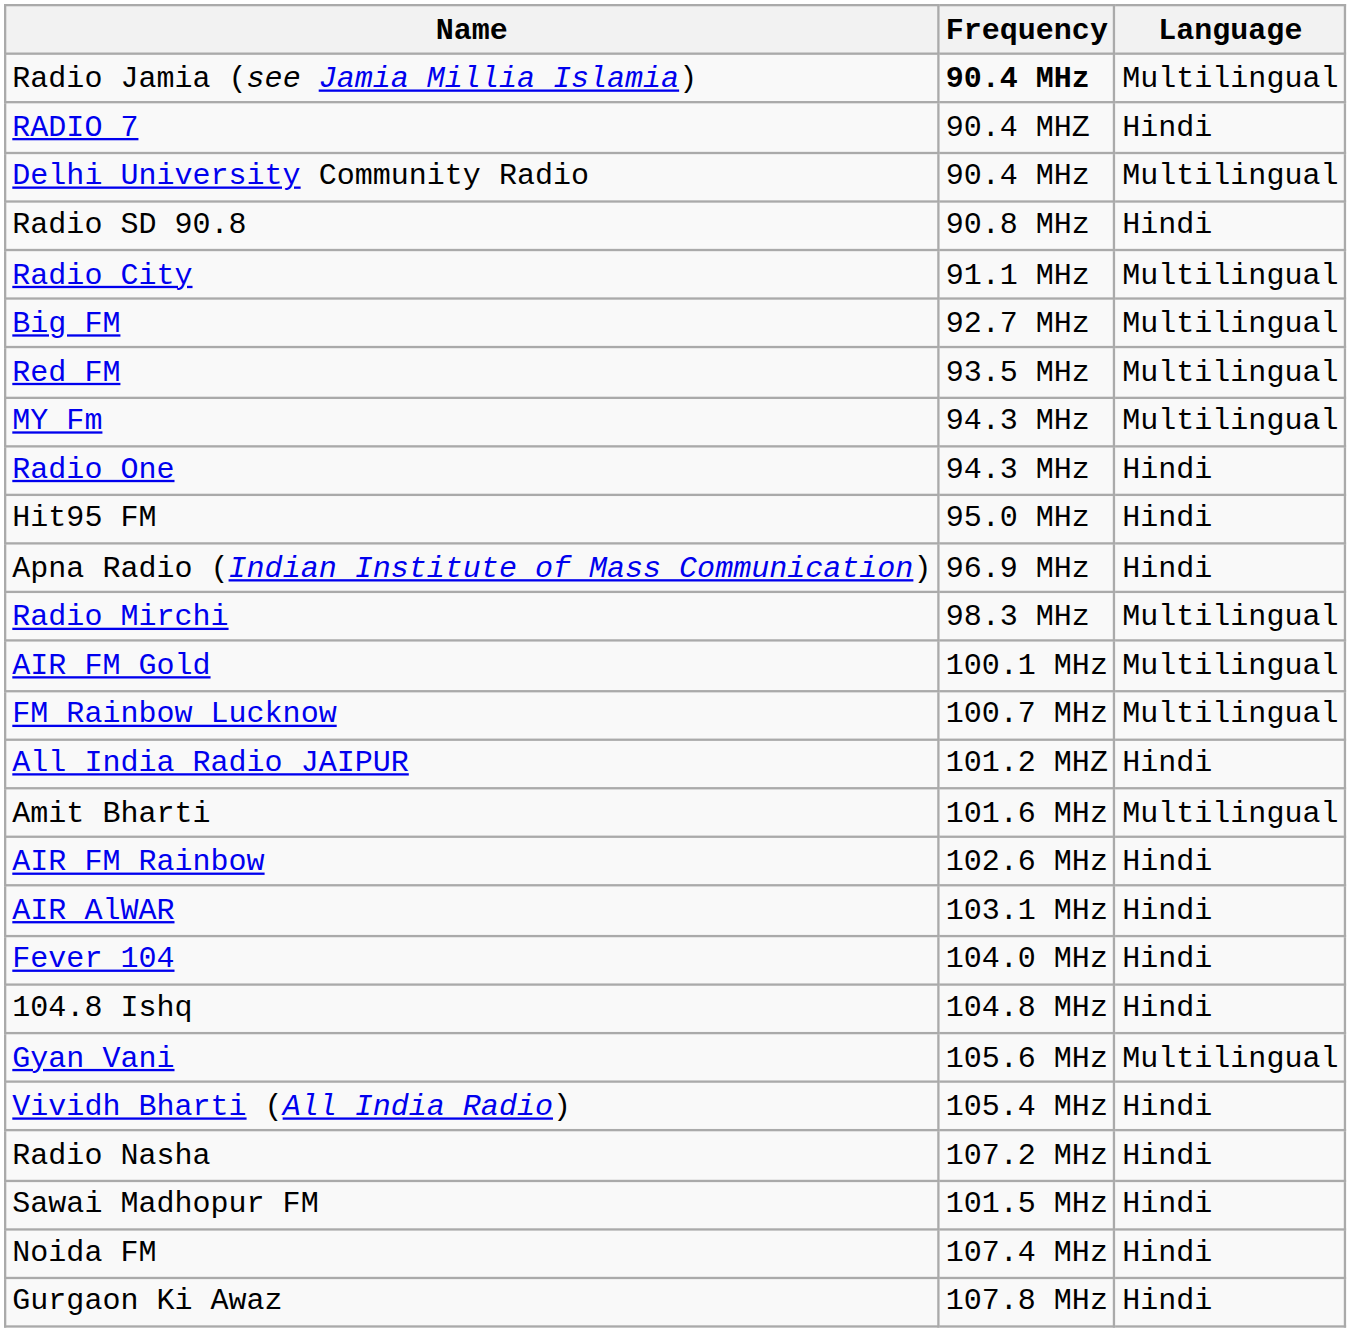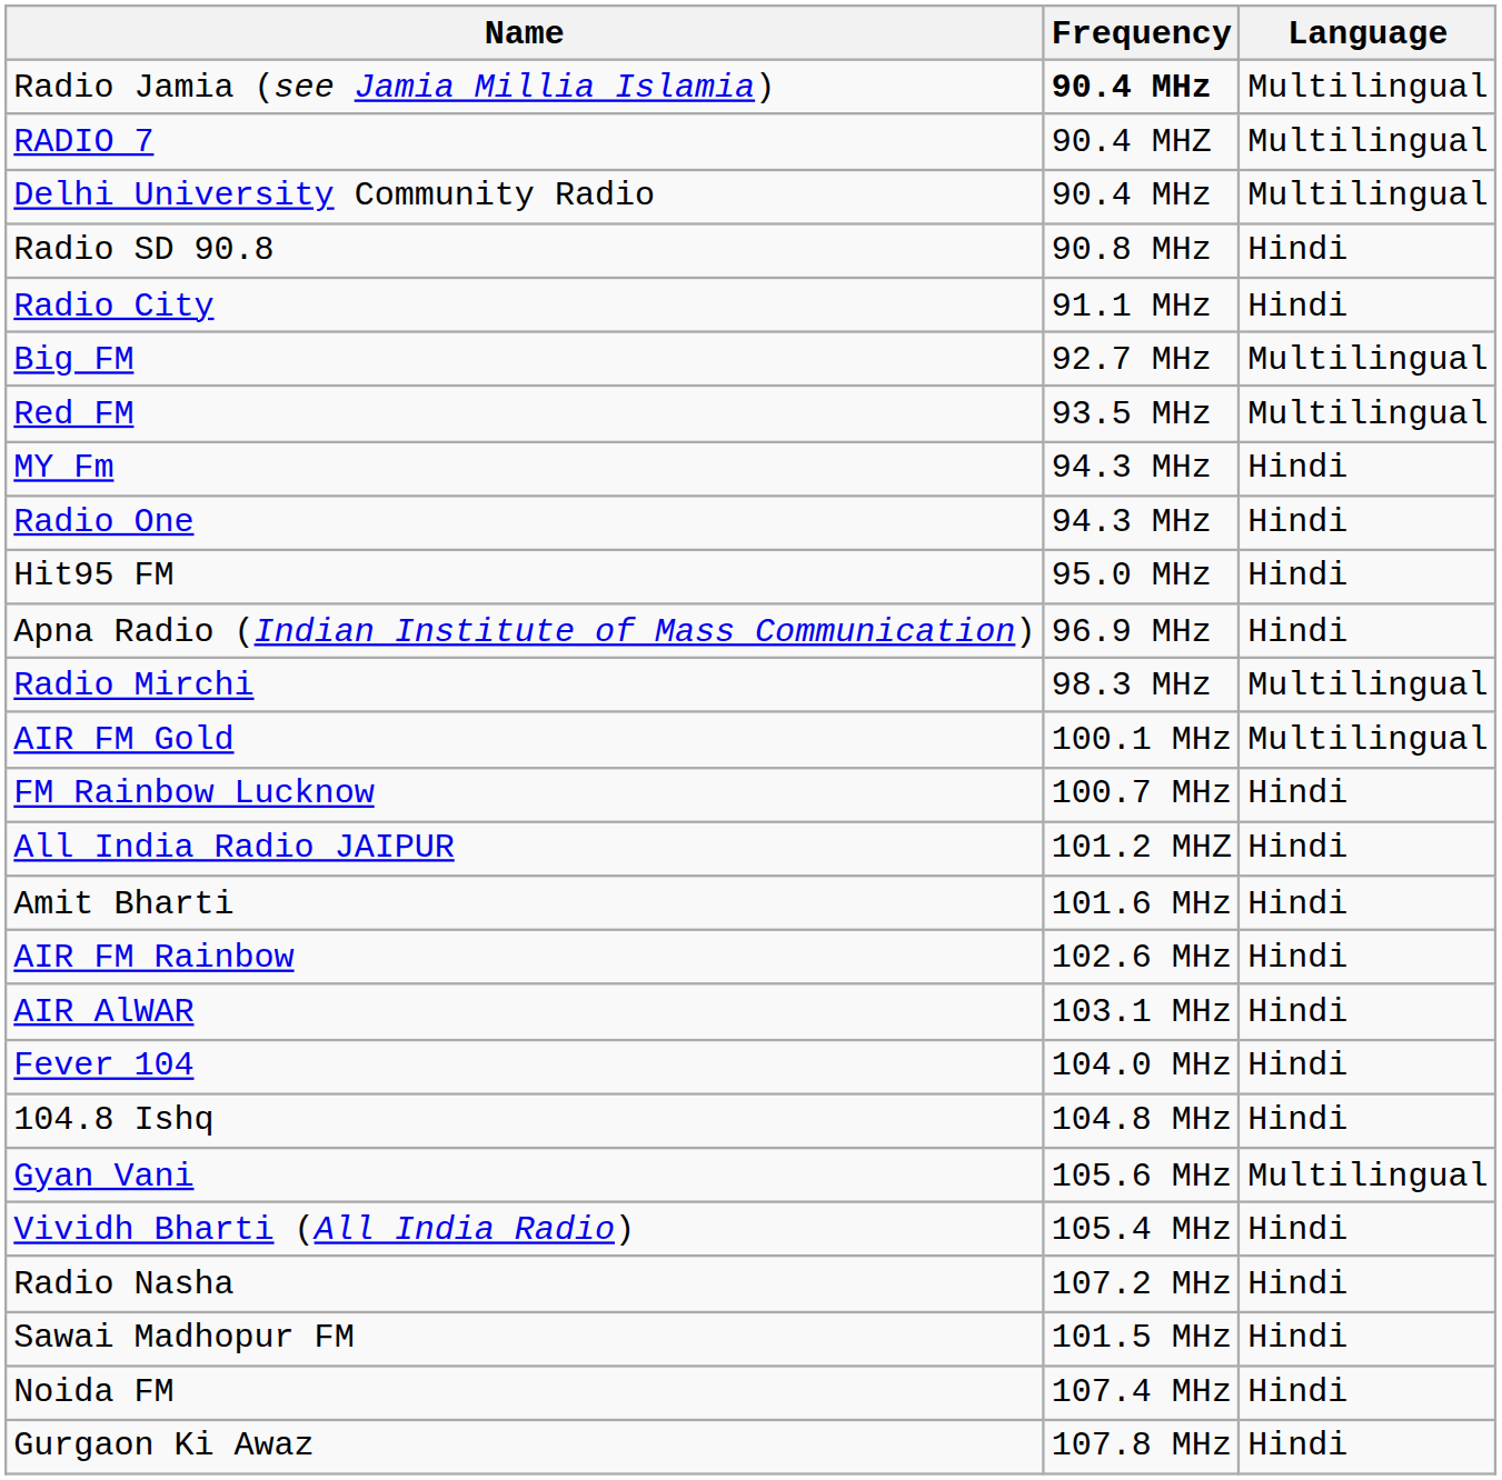RADIO 7 | Language: Hindi -> Multilingual
Radio City | Language: Multilingual -> Hindi
MY Fm | Language: Multilingual -> Hindi
FM Rainbow Lucknow | Language: Multilingual -> Hindi
Amit Bharti | Language: Multilingual -> Hindi
